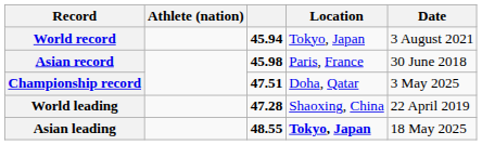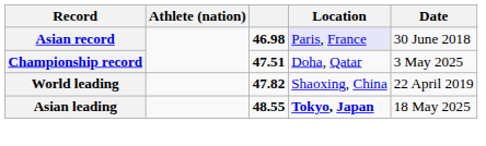- row: World record | 45.94 | Tokyo, Japan | 3 August 2021
Asian record | column 3: 45.98 -> 46.98
Asian record | Location: no background -> lavender background
World leading | column 3: 47.28 -> 47.82
